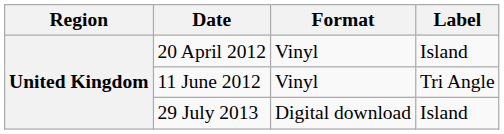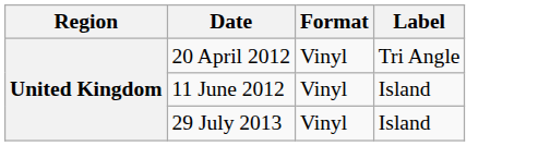20 April 2012 | Label: Island -> Tri Angle
11 June 2012 | Label: Tri Angle -> Island
29 July 2013 | Format: Digital download -> Vinyl
